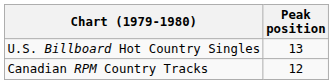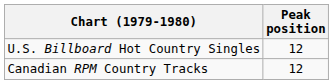U.S. Billboard Hot Country Singles | Peak position: 13 -> 12
